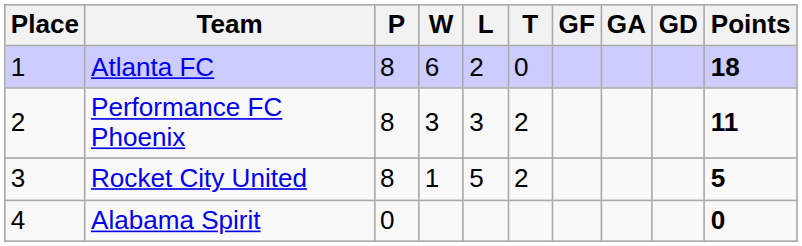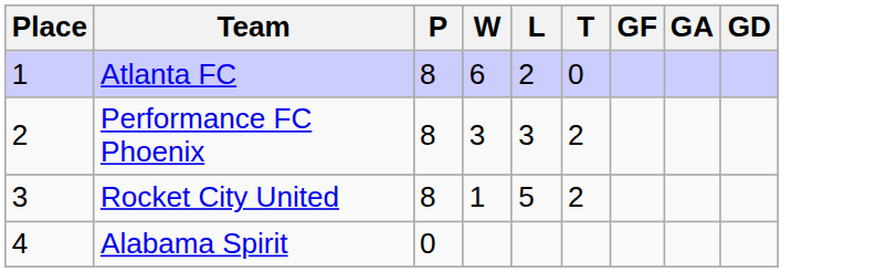- column: Points | 18 | 11 | 5 | 0
